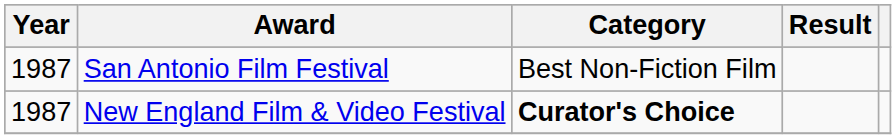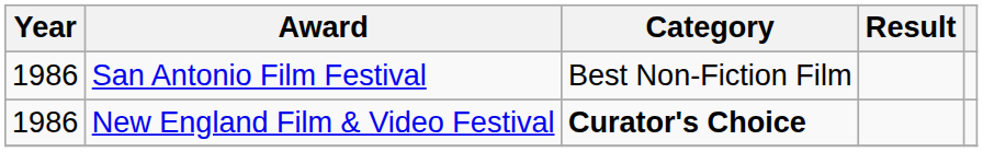San Antonio Film Festival | Year: 1987 -> 1986
New England Film & Video Festival | Year: 1987 -> 1986
